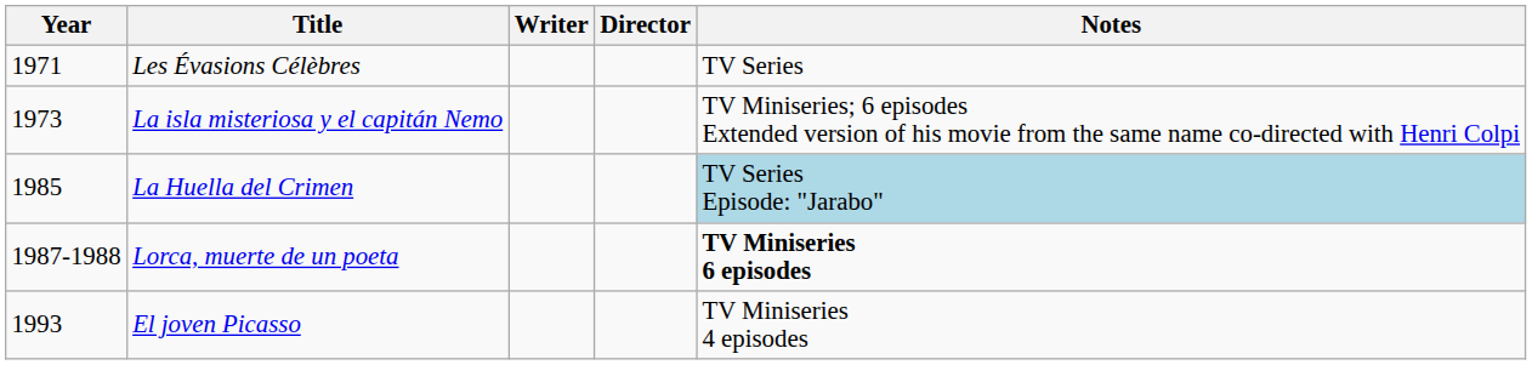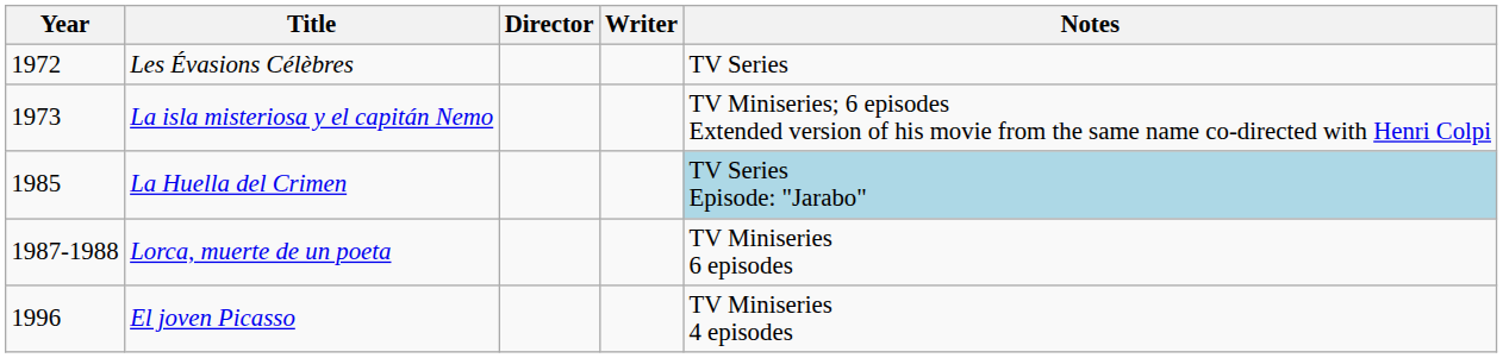columns swapped: Director <-> Writer
Les Évasions Célèbres | Year: 1971 -> 1972
Lorca, muerte de un poeta | Notes: bold -> normal
El joven Picasso | Year: 1993 -> 1996
